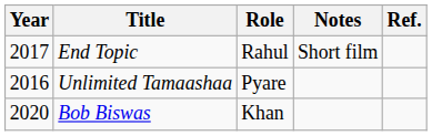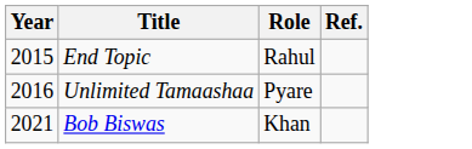- column: Notes | Short film
End Topic | Year: 2017 -> 2015
Bob Biswas | Year: 2020 -> 2021
